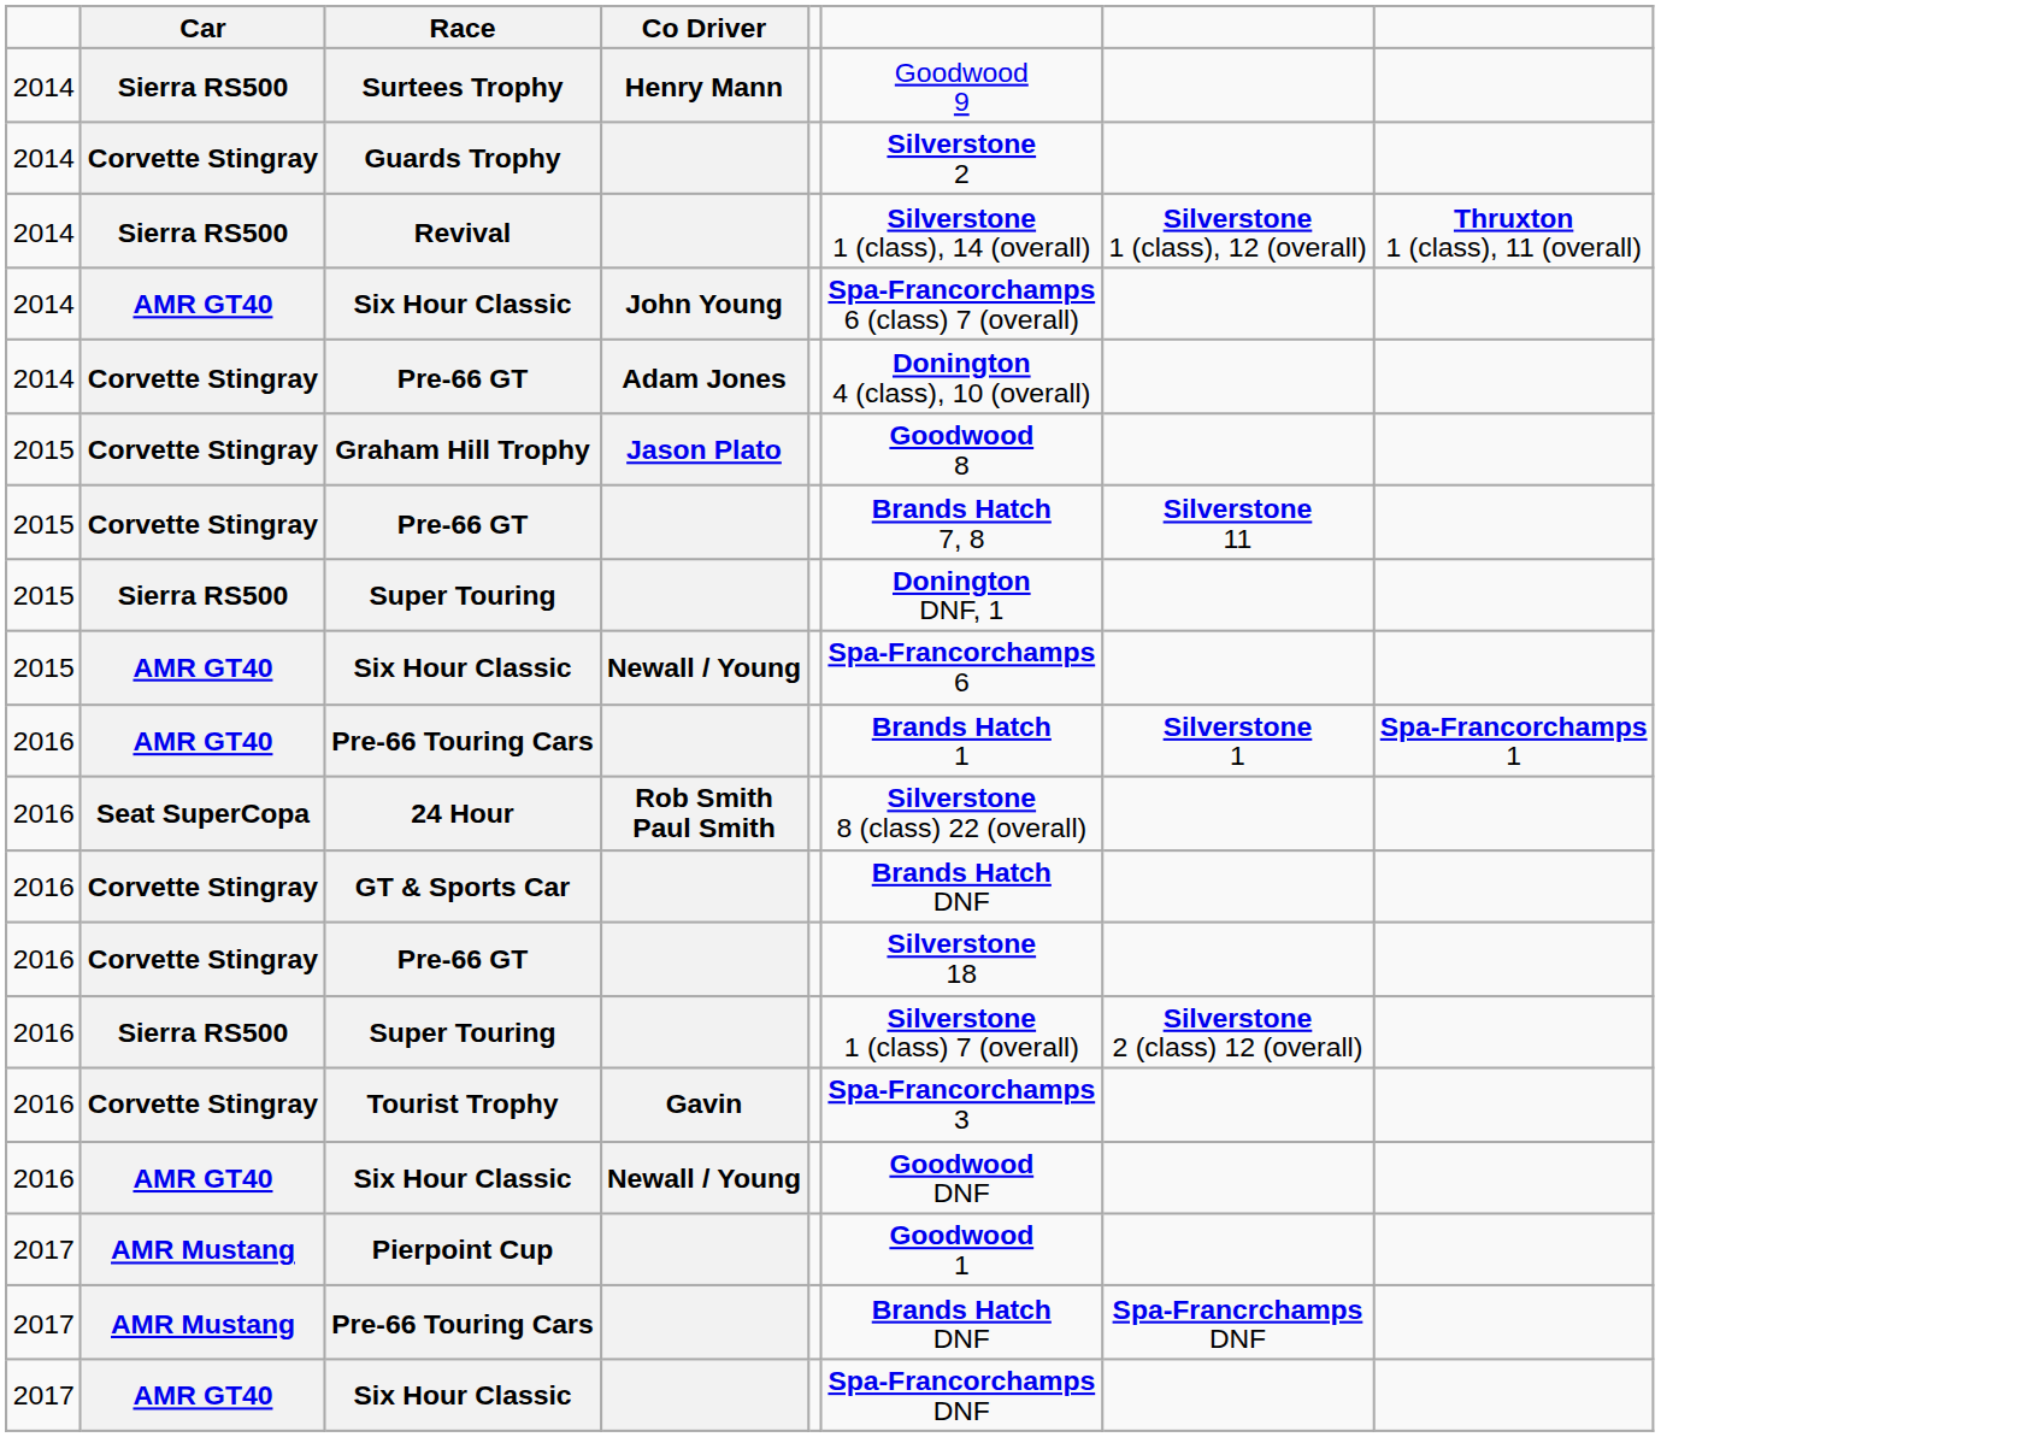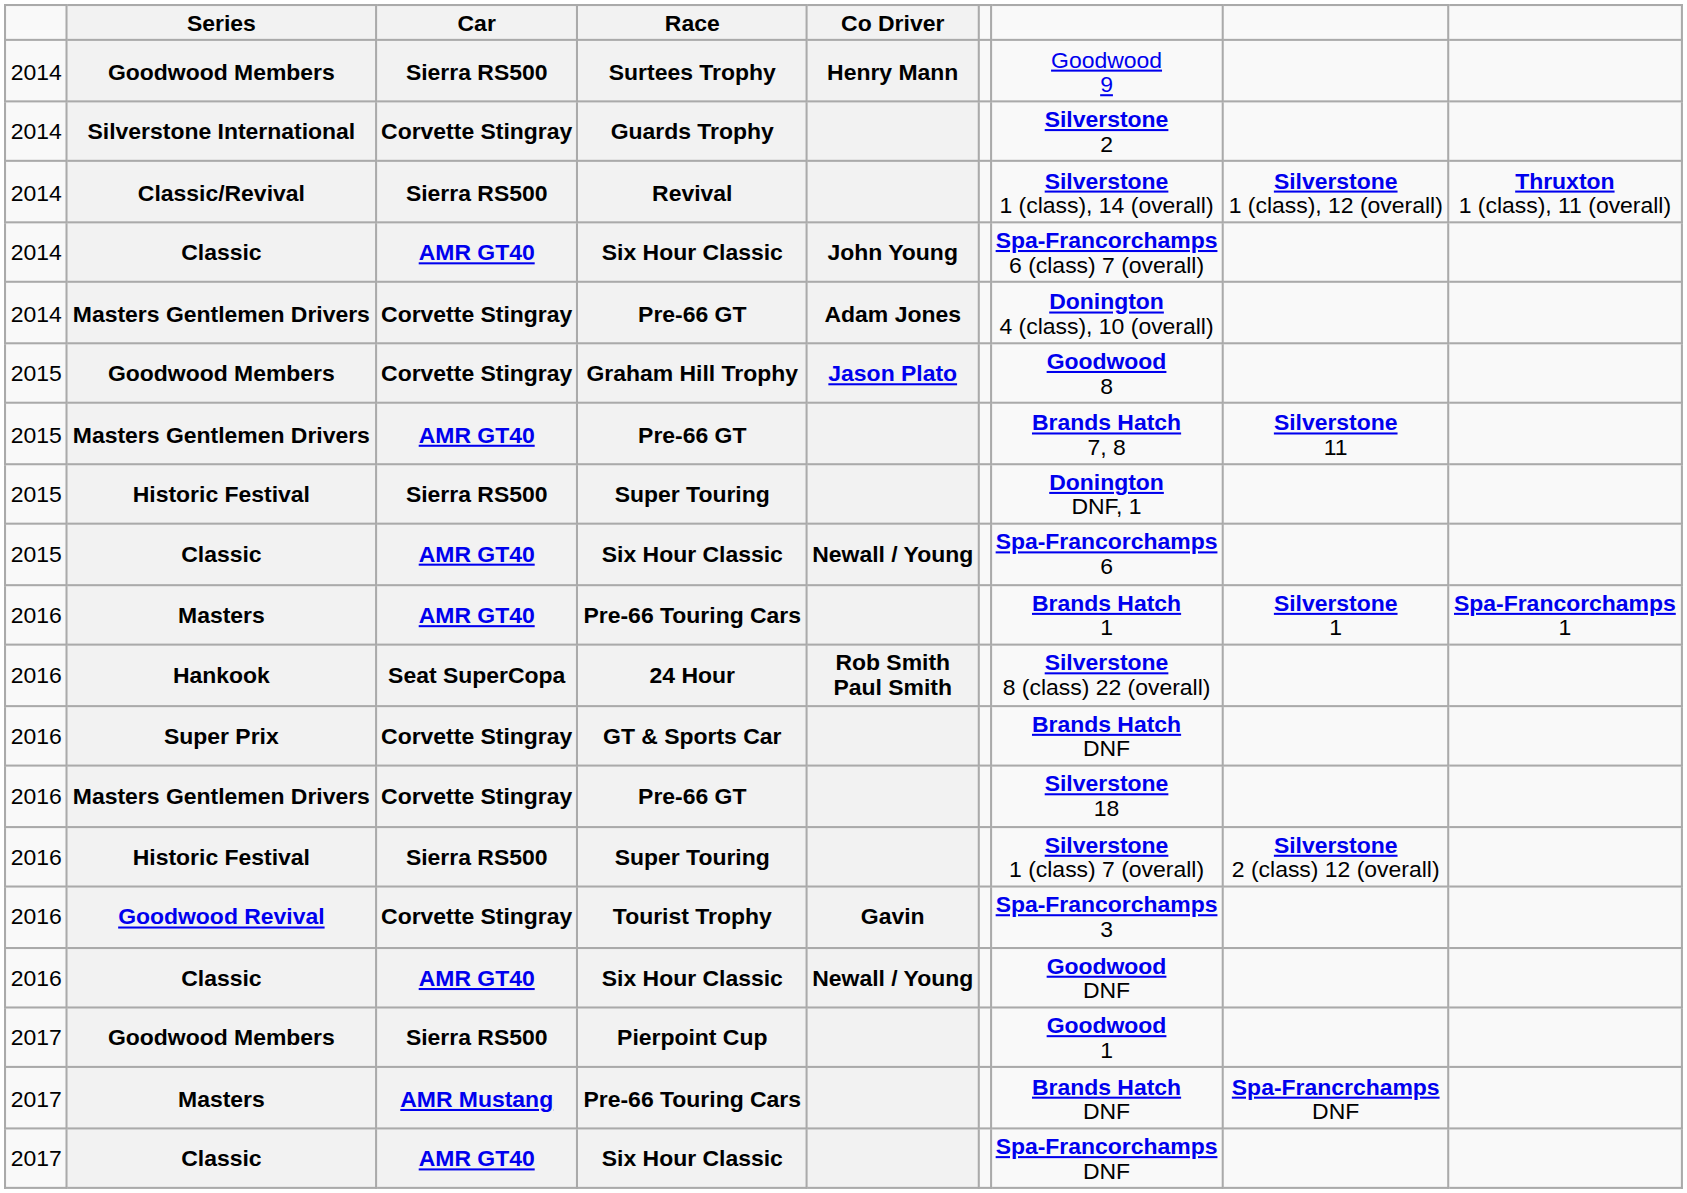+ column: Series | Goodwood Members | Silverstone International | Classic/Revival | Classic | Masters Gentlemen Drivers | Goodwood Members | Masters Gentlemen Drivers | Historic Festival | Classic | Masters | Hankook | Super Prix | Masters Gentlemen Drivers | Historic Festival | Goodwood Revival | Classic | Goodwood Members | Masters | Classic
2015 / Pre-66 GT | Car: Corvette Stingray -> AMR GT40
Pierpoint Cup | Car: AMR Mustang -> Sierra RS500
